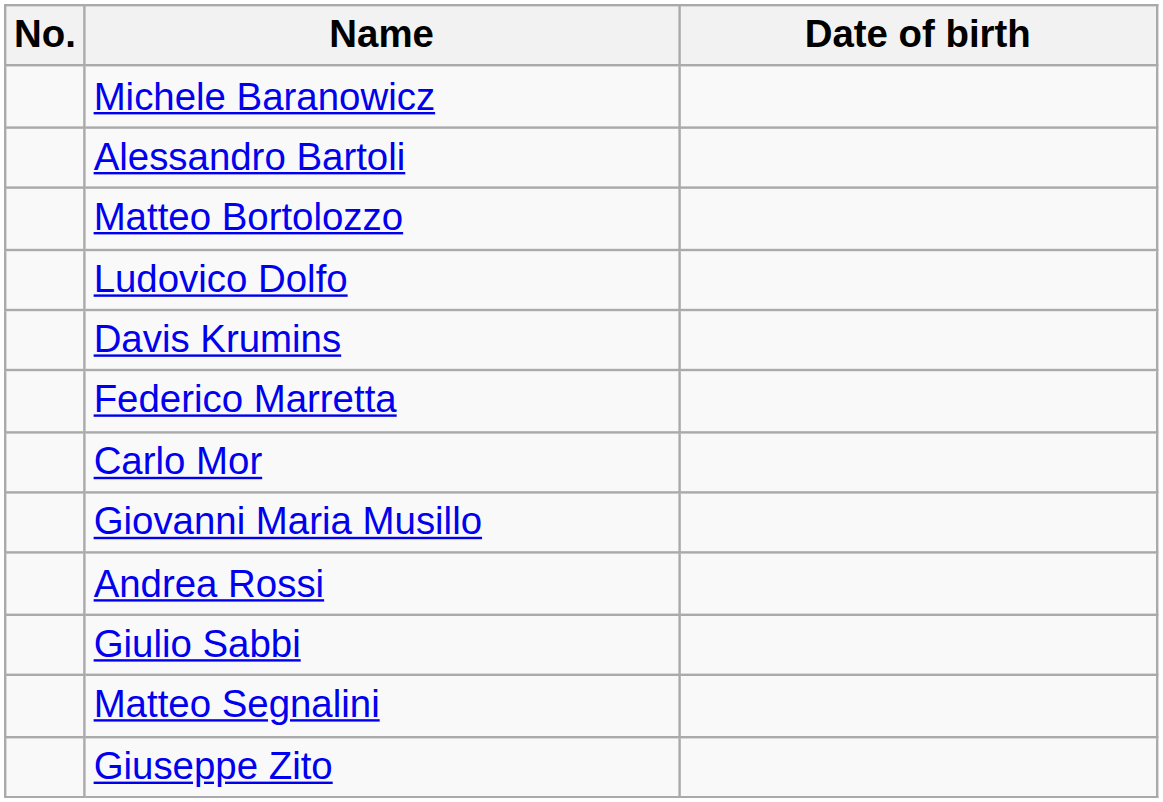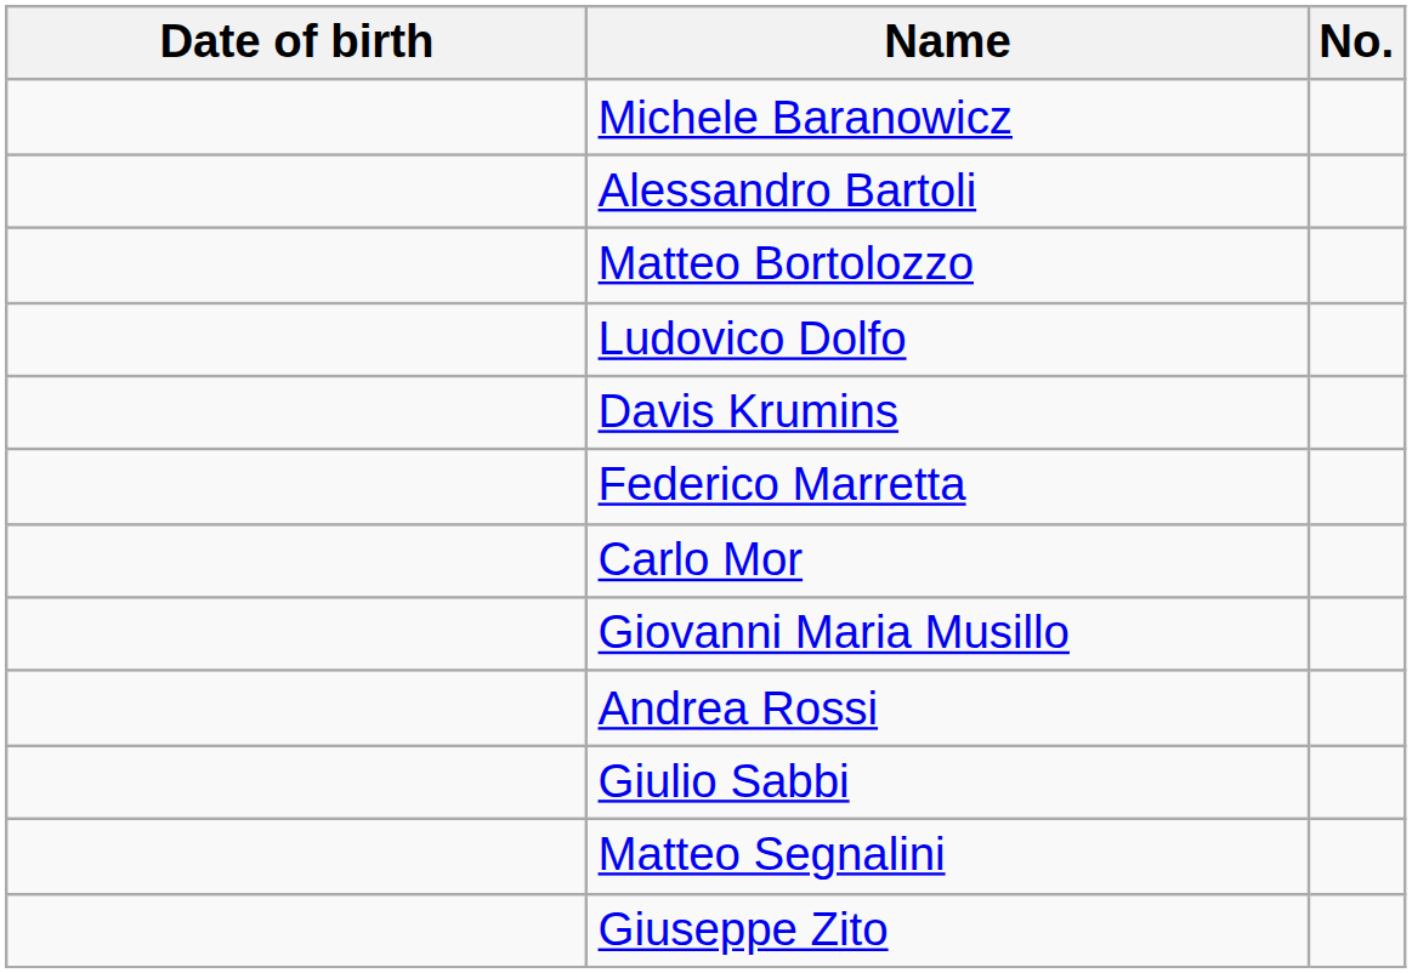columns swapped: No. <-> Date of birth
